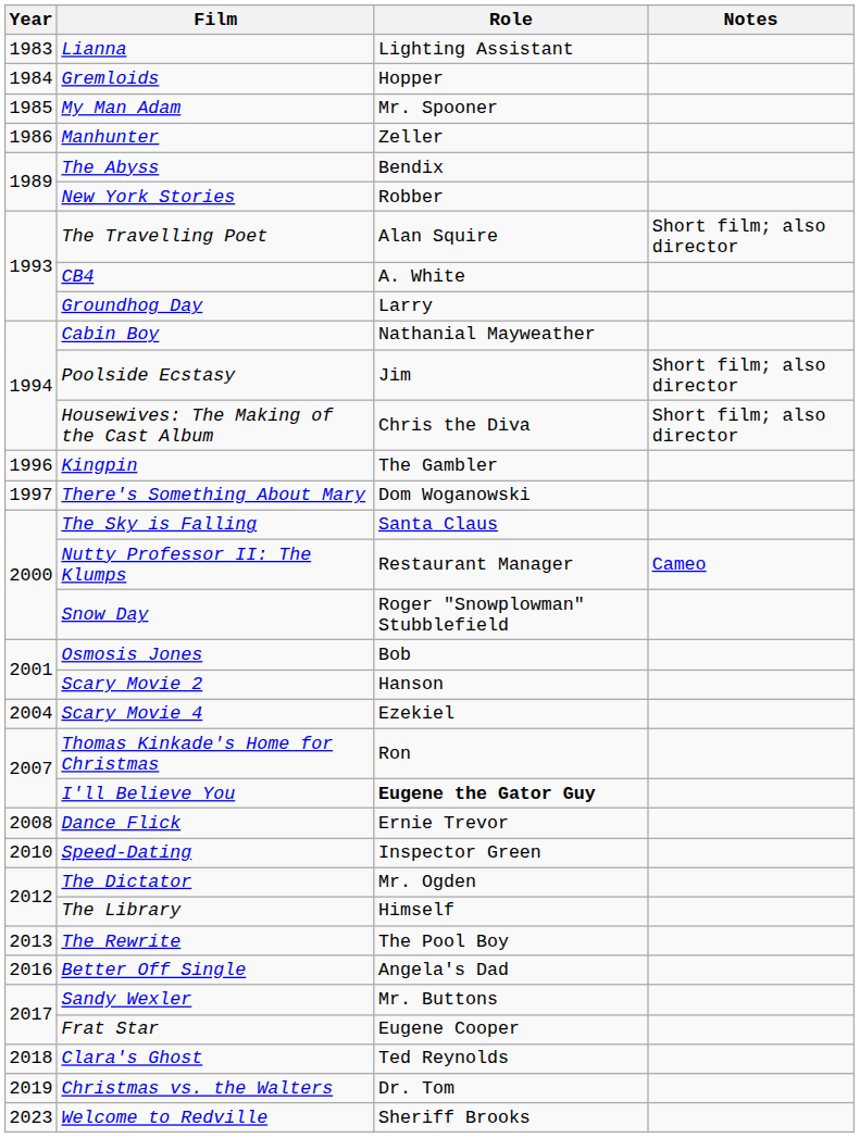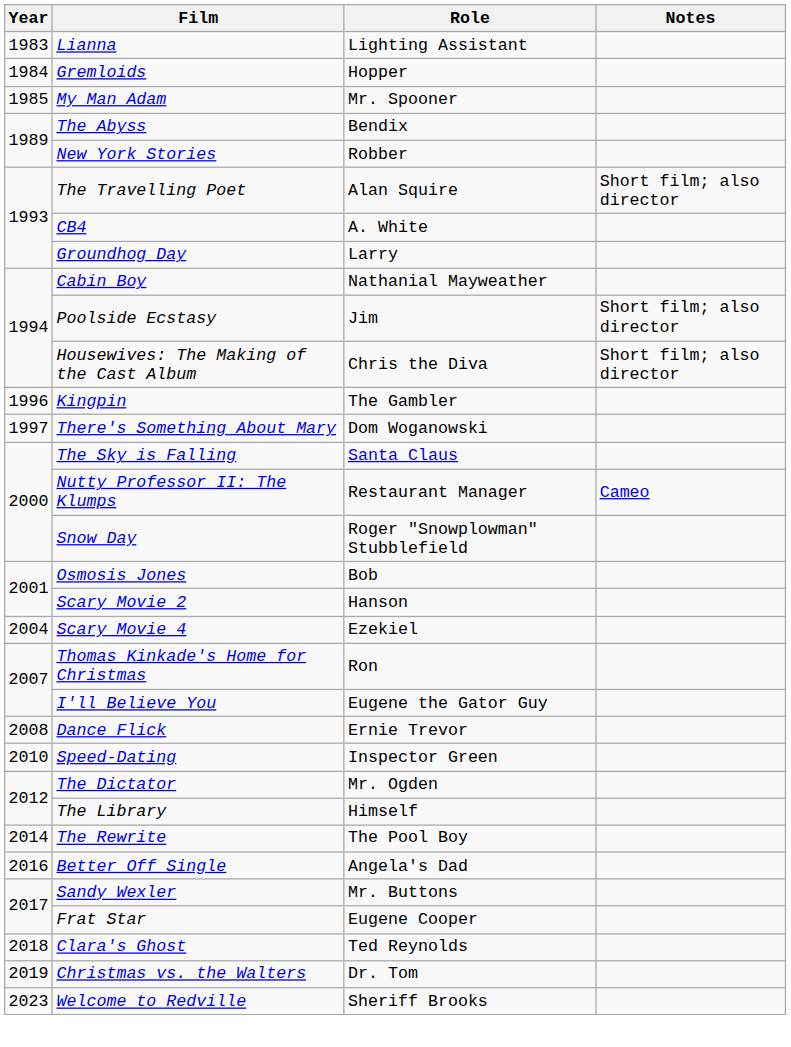- row: 1986 | Manhunter | Zeller
I'll Believe You | Role: bold -> normal
The Rewrite | Year: 2013 -> 2014
